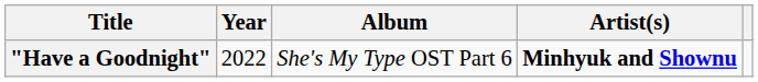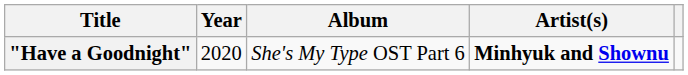"Have a Goodnight" | Year: 2022 -> 2020
